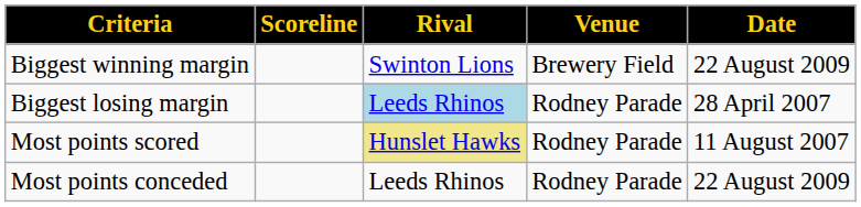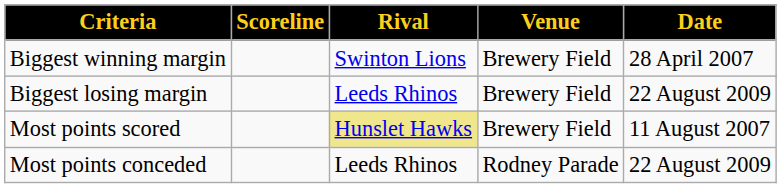Biggest winning margin | Date: 22 August 2009 -> 28 April 2007
Biggest losing margin | Rival: lightblue background -> no background
Biggest losing margin | Venue: Rodney Parade -> Brewery Field
Biggest losing margin | Date: 28 April 2007 -> 22 August 2009
Most points scored | Venue: Rodney Parade -> Brewery Field
